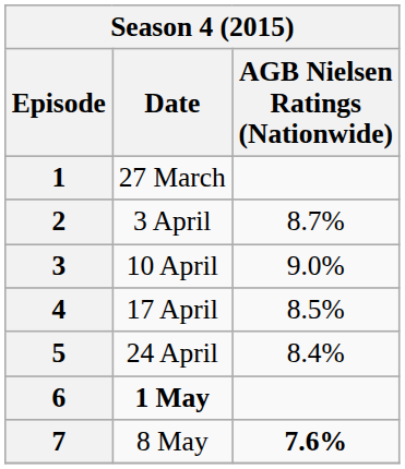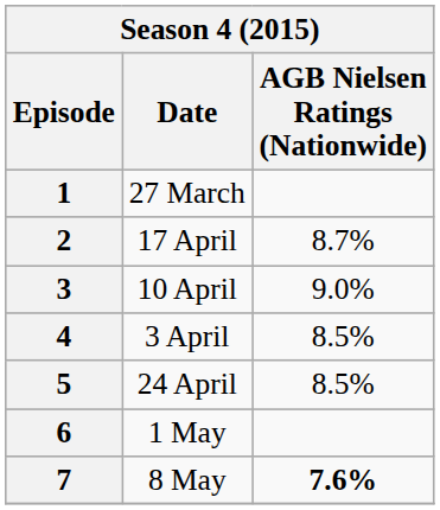2 | Date: 3 April -> 17 April
4 | Date: 17 April -> 3 April
5 | AGB Nielsen Ratings (Nationwide): 8.4% -> 8.5%
6 | Date: bold -> normal
